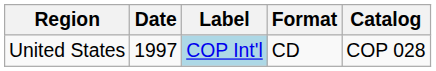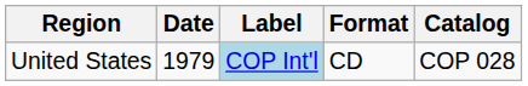United States | Date: 1997 -> 1979
